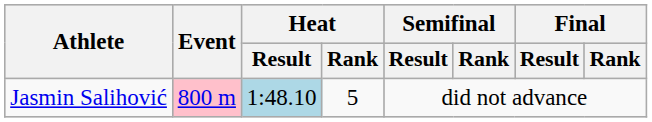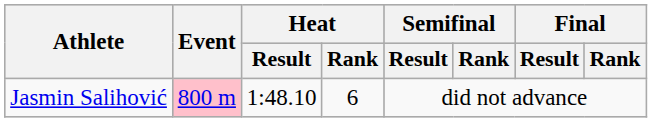Jasmin Salihović | Heat / Result: lightblue background -> no background
Jasmin Salihović | Heat / Rank: 5 -> 6
